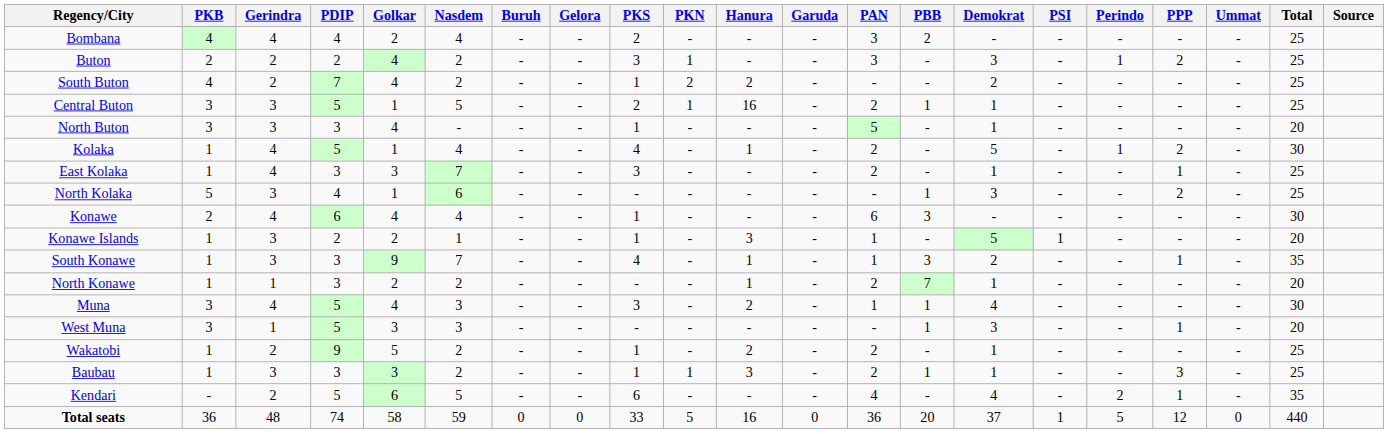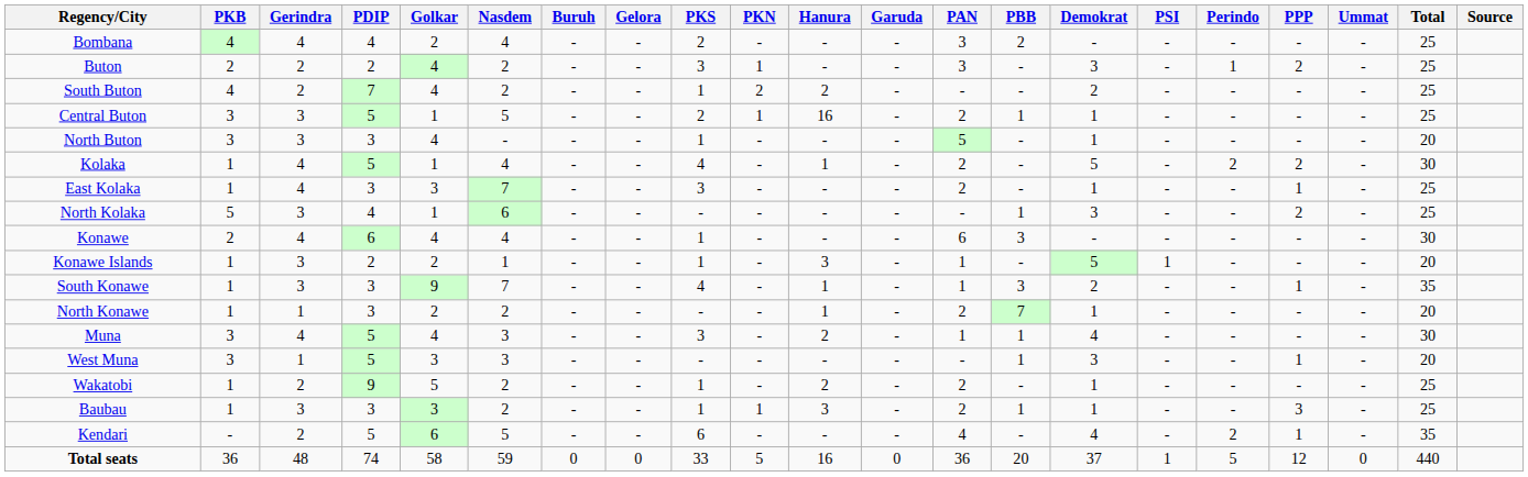Kolaka | Perindo: 1 -> 2
